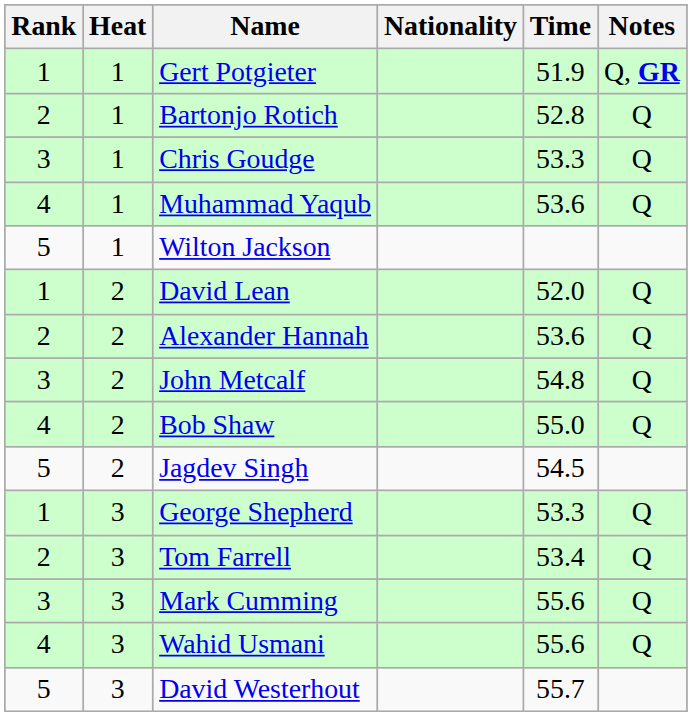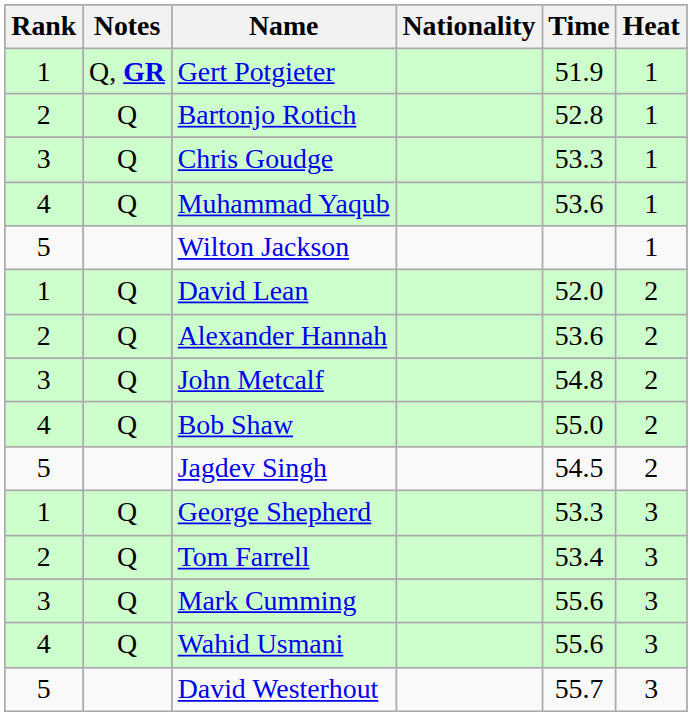columns swapped: Heat <-> Notes
